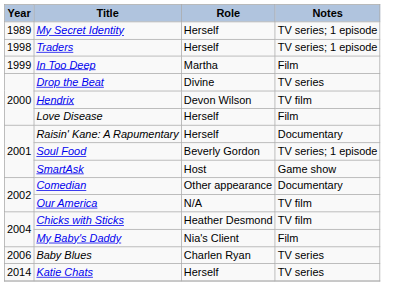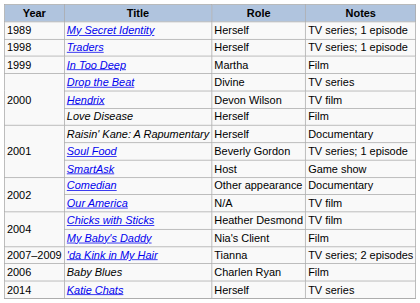+ row: 2007–2009 | 'da Kink in My Hair | Tianna | TV series; 2 episodes
Baby Blues | Notes: TV series -> Film
